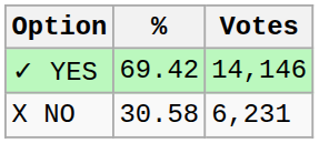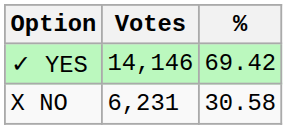columns swapped: Votes <-> %
